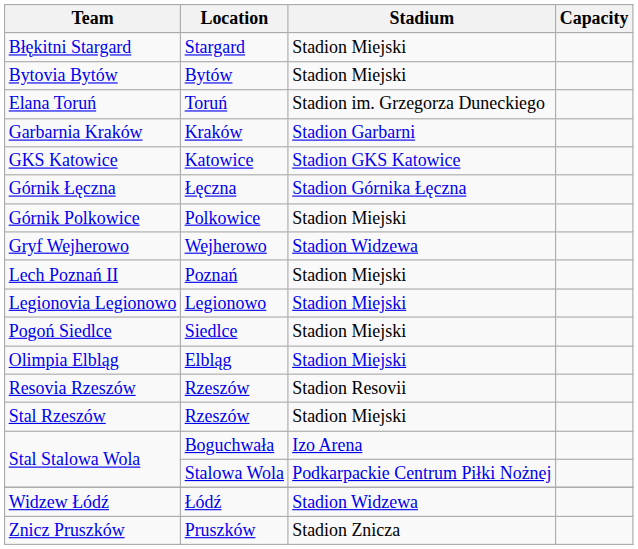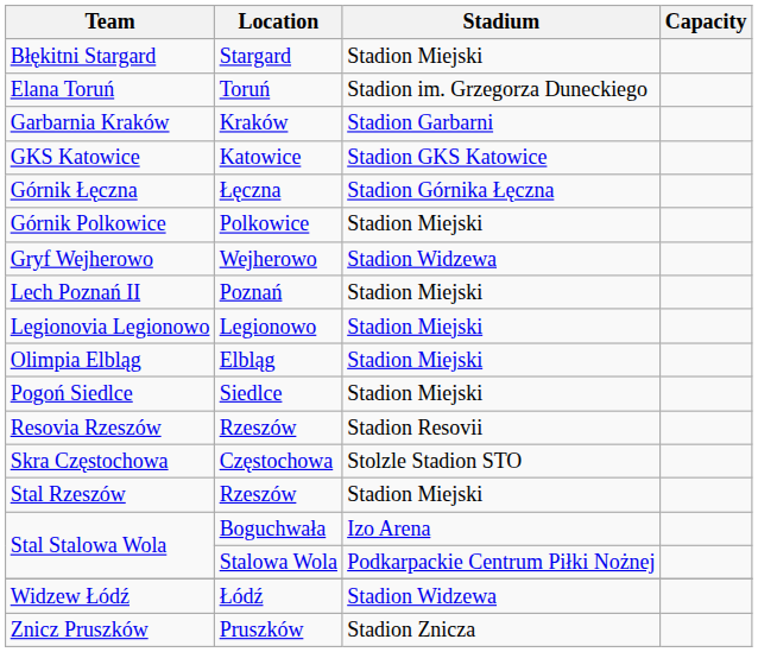- row: Bytovia Bytów | Bytów | Stadion Miejski
rows swapped: Olimpia Elbląg <-> Pogoń Siedlce
+ row: Skra Częstochowa | Częstochowa | Stolzle Stadion STO
